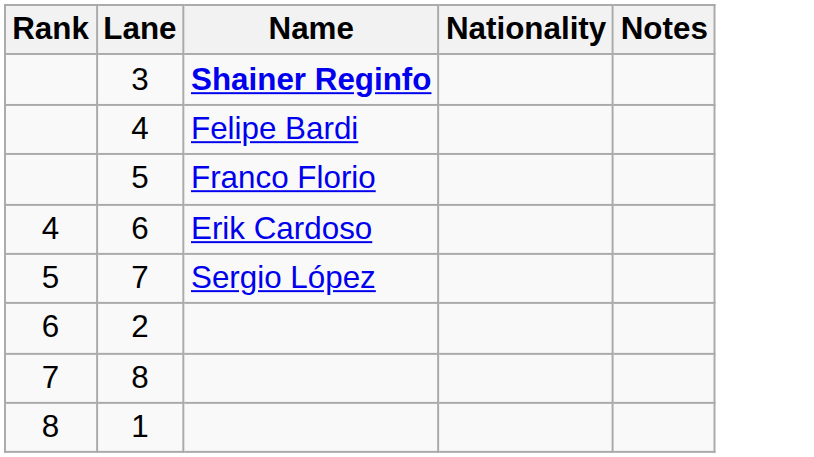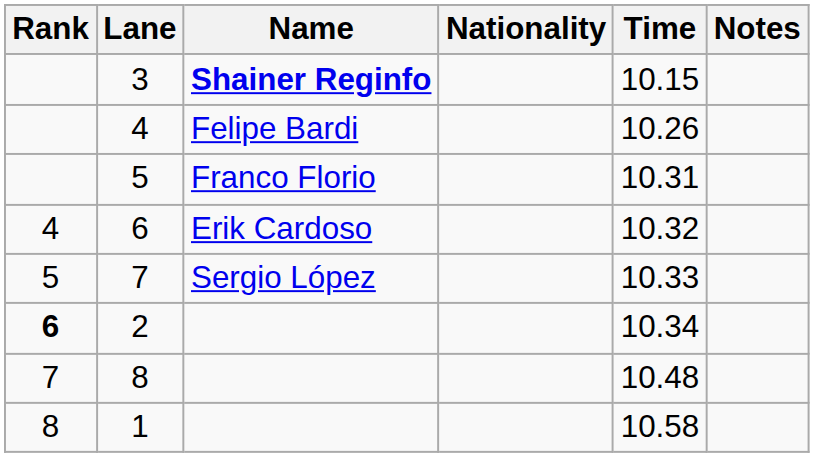+ column: Time | 10.15 | 10.26 | 10.31 | 10.32 | 10.33 | 10.34 | 10.48 | 10.58
2 | Rank: normal -> bold
